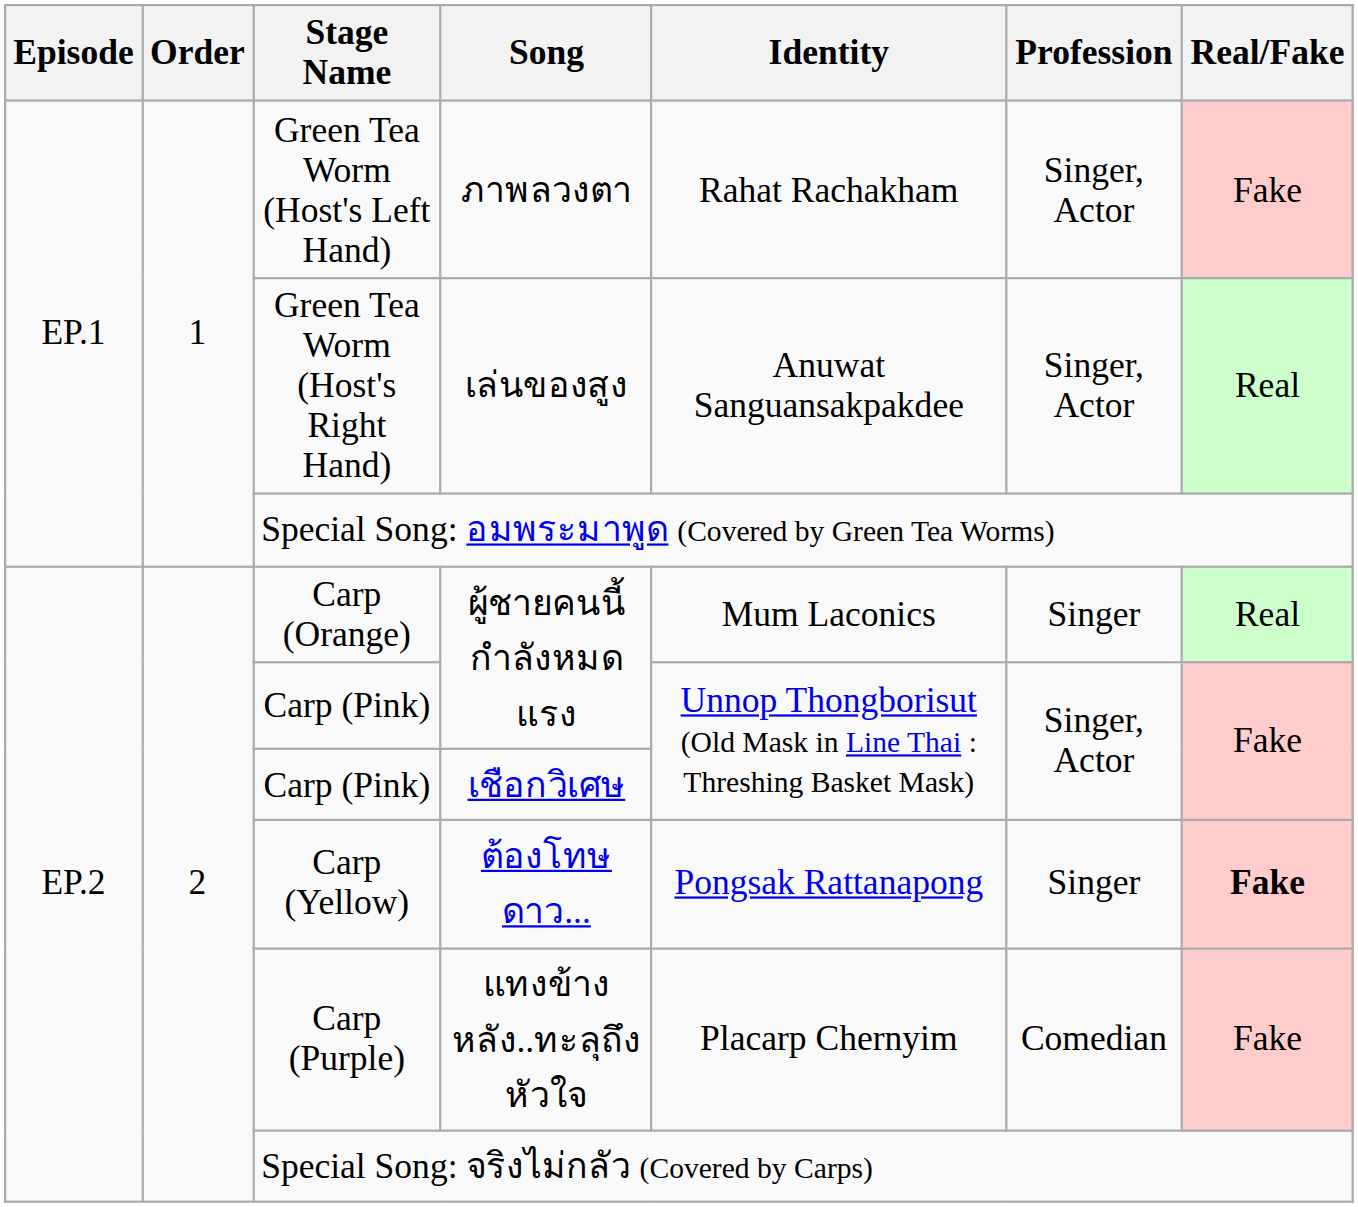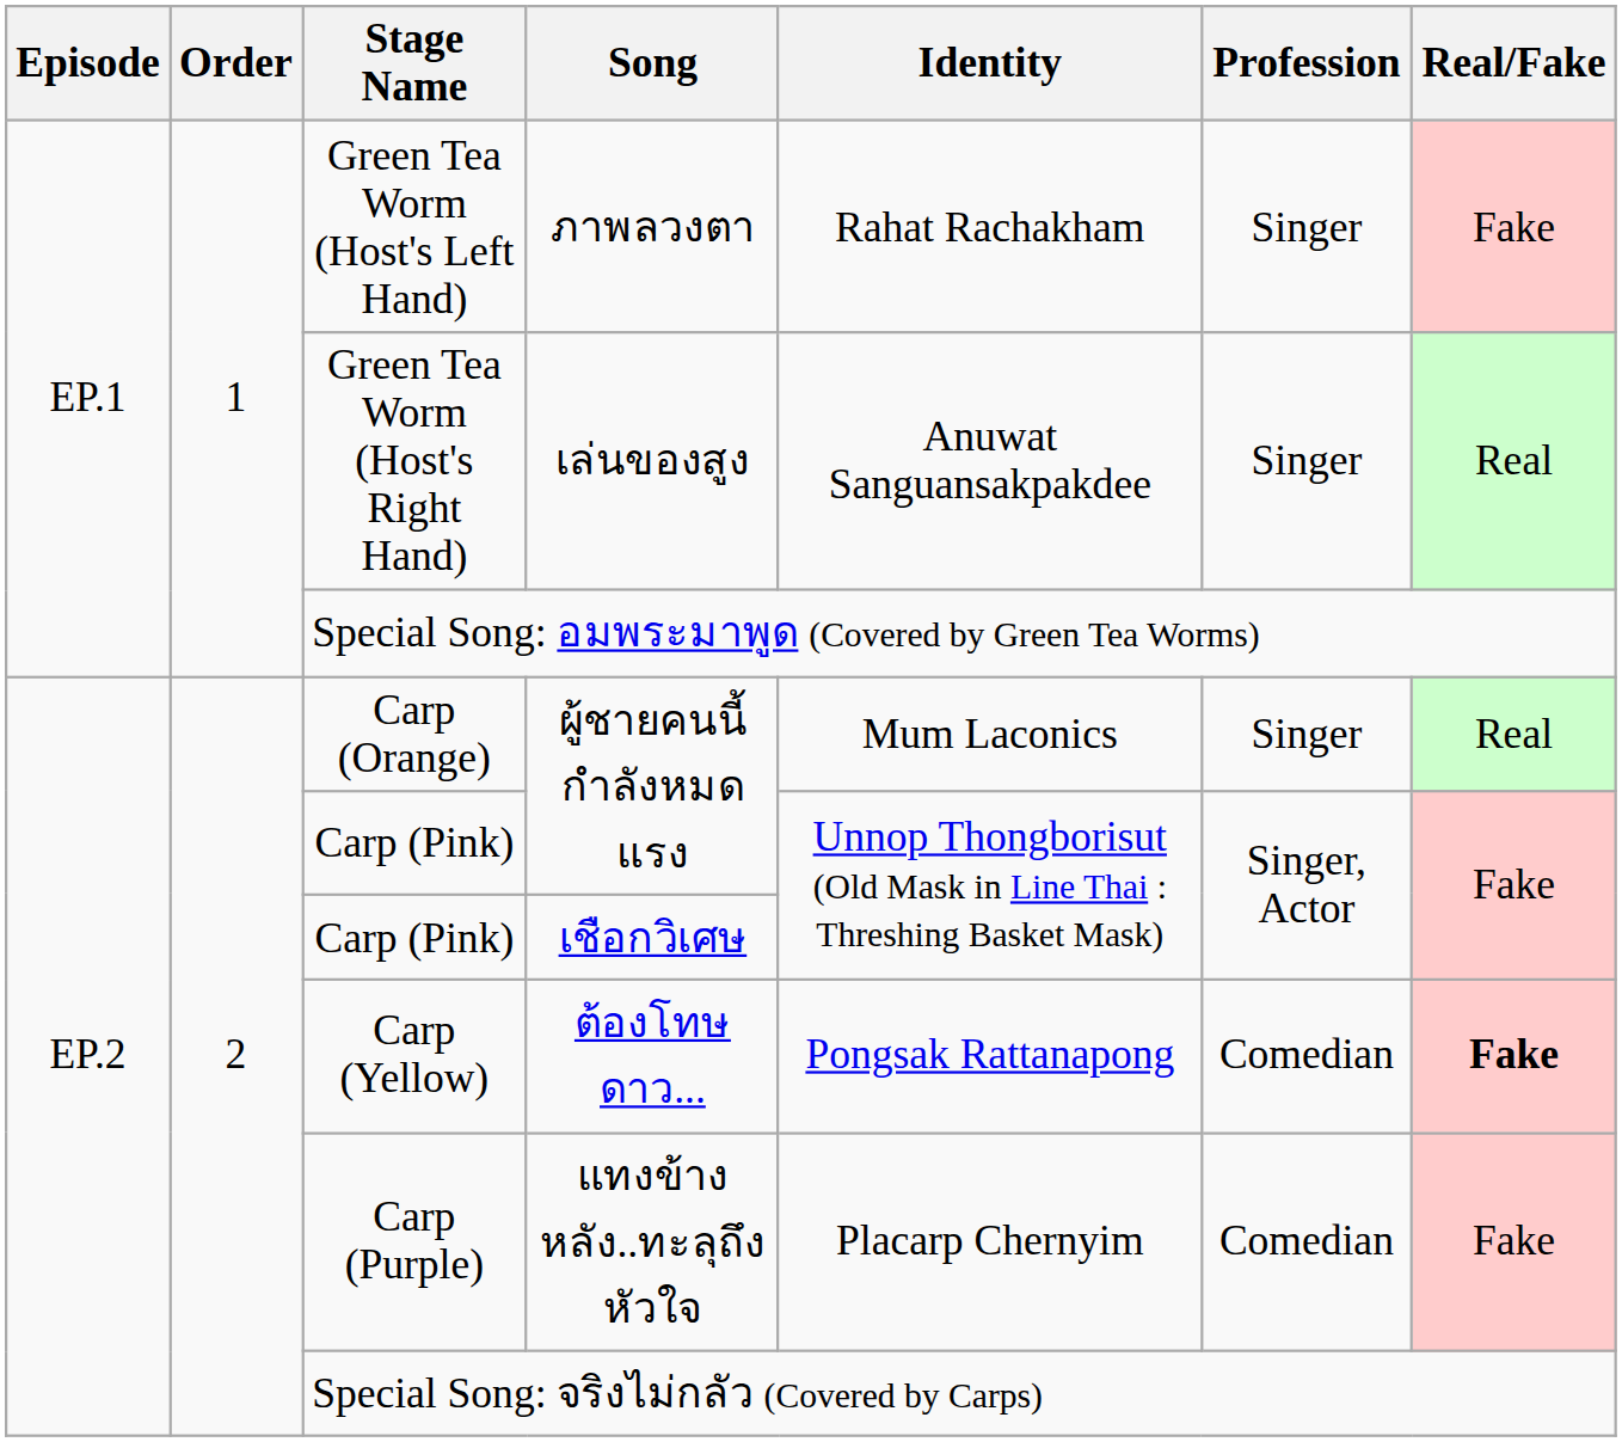Green Tea Worm (Host's Left Hand) | Profession: Singer, Actor -> Singer
Green Tea Worm (Host's Right Hand) | Profession: Singer, Actor -> Singer
Carp (Yellow) | Profession: Singer -> Comedian
